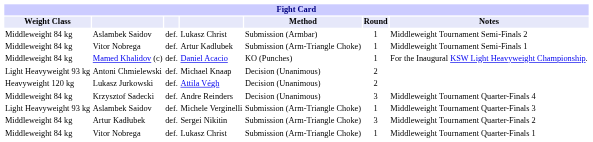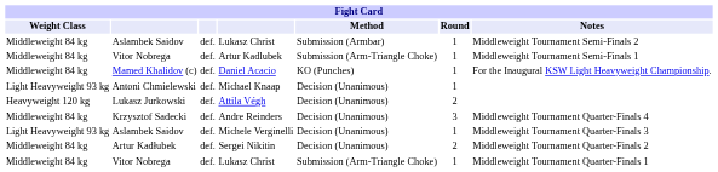Michael Knaap | Round: 2 -> 1
Michele Verginelli | Method: Submission (Arm-Triangle Choke) -> Decision (Unanimous)
Sergei Nikitin | Method: Submission (Arm-Triangle Choke) -> Decision (Unanimous)
Sergei Nikitin | Round: 3 -> 2
